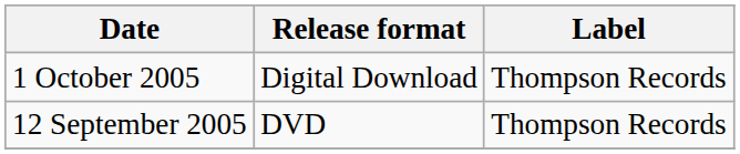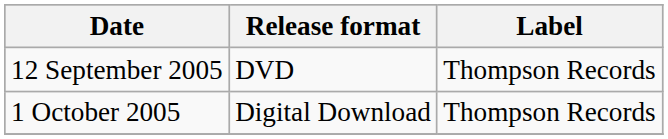rows swapped: 12 September 2005 <-> 1 October 2005
